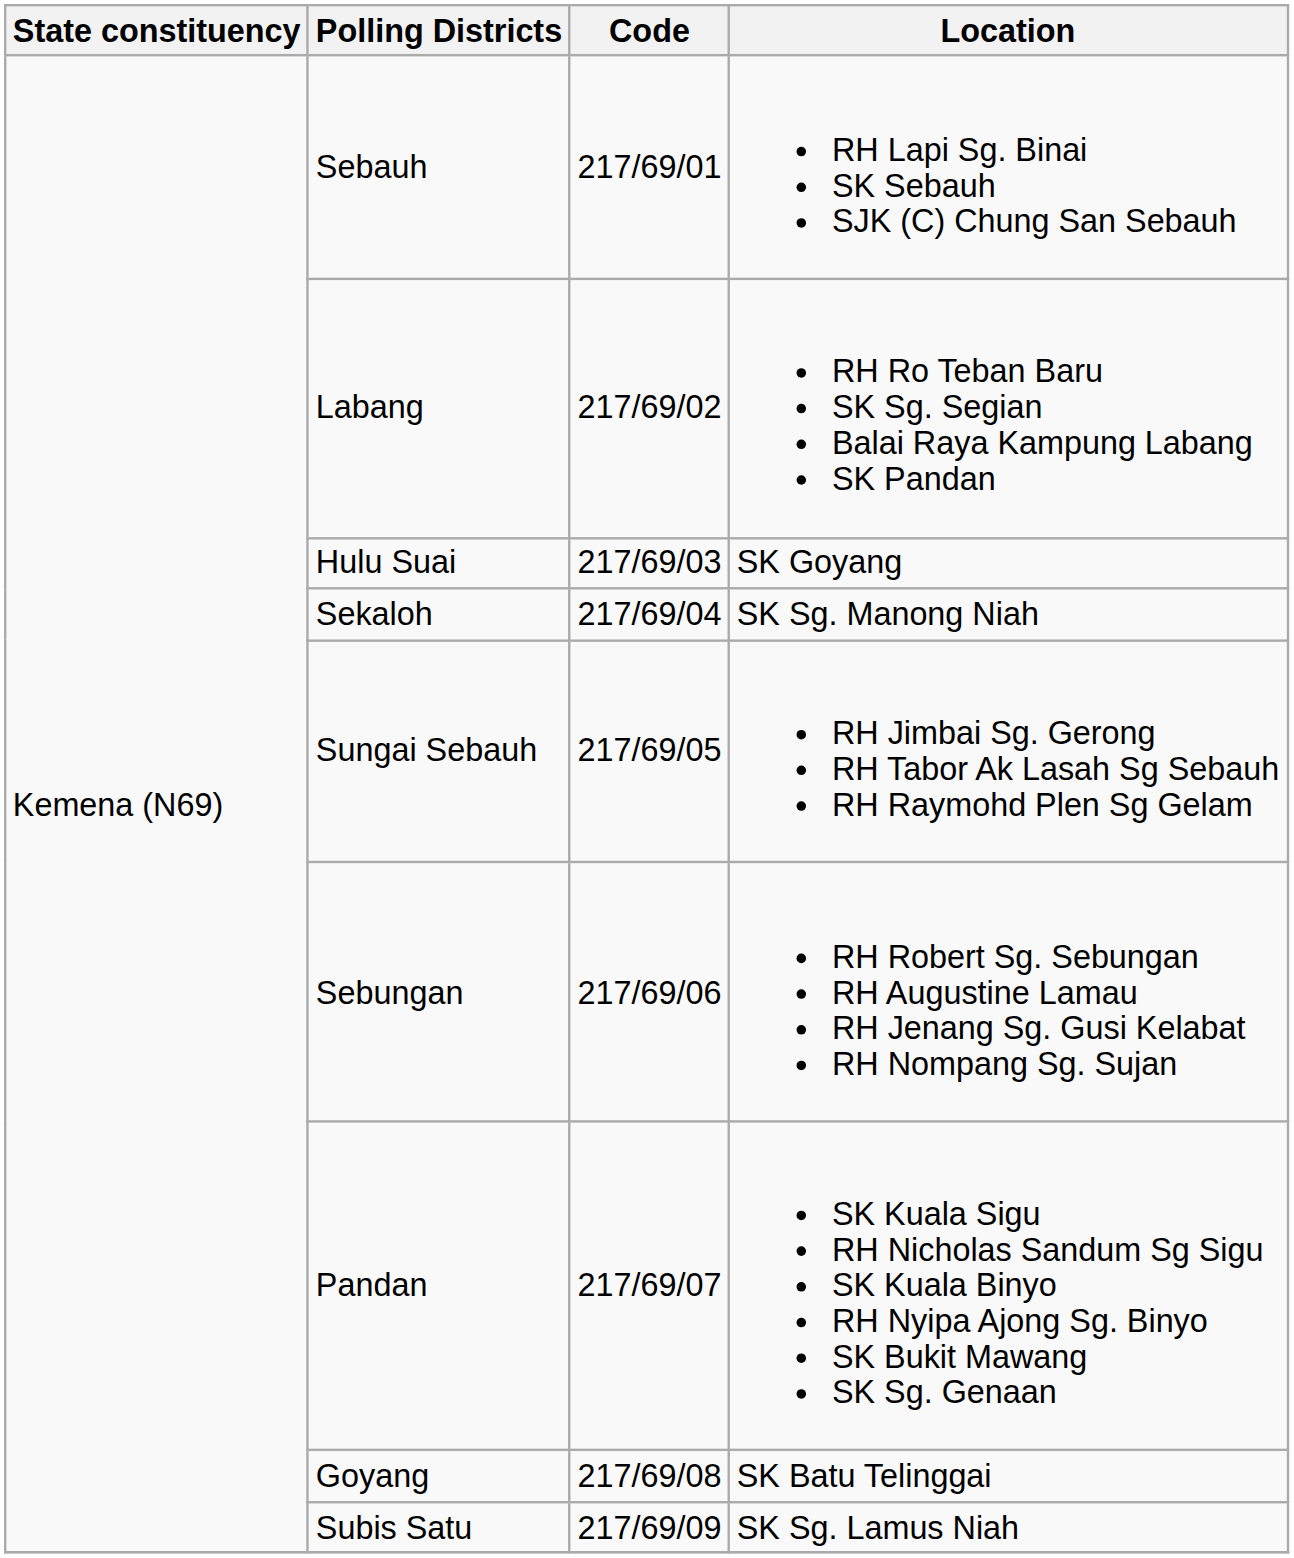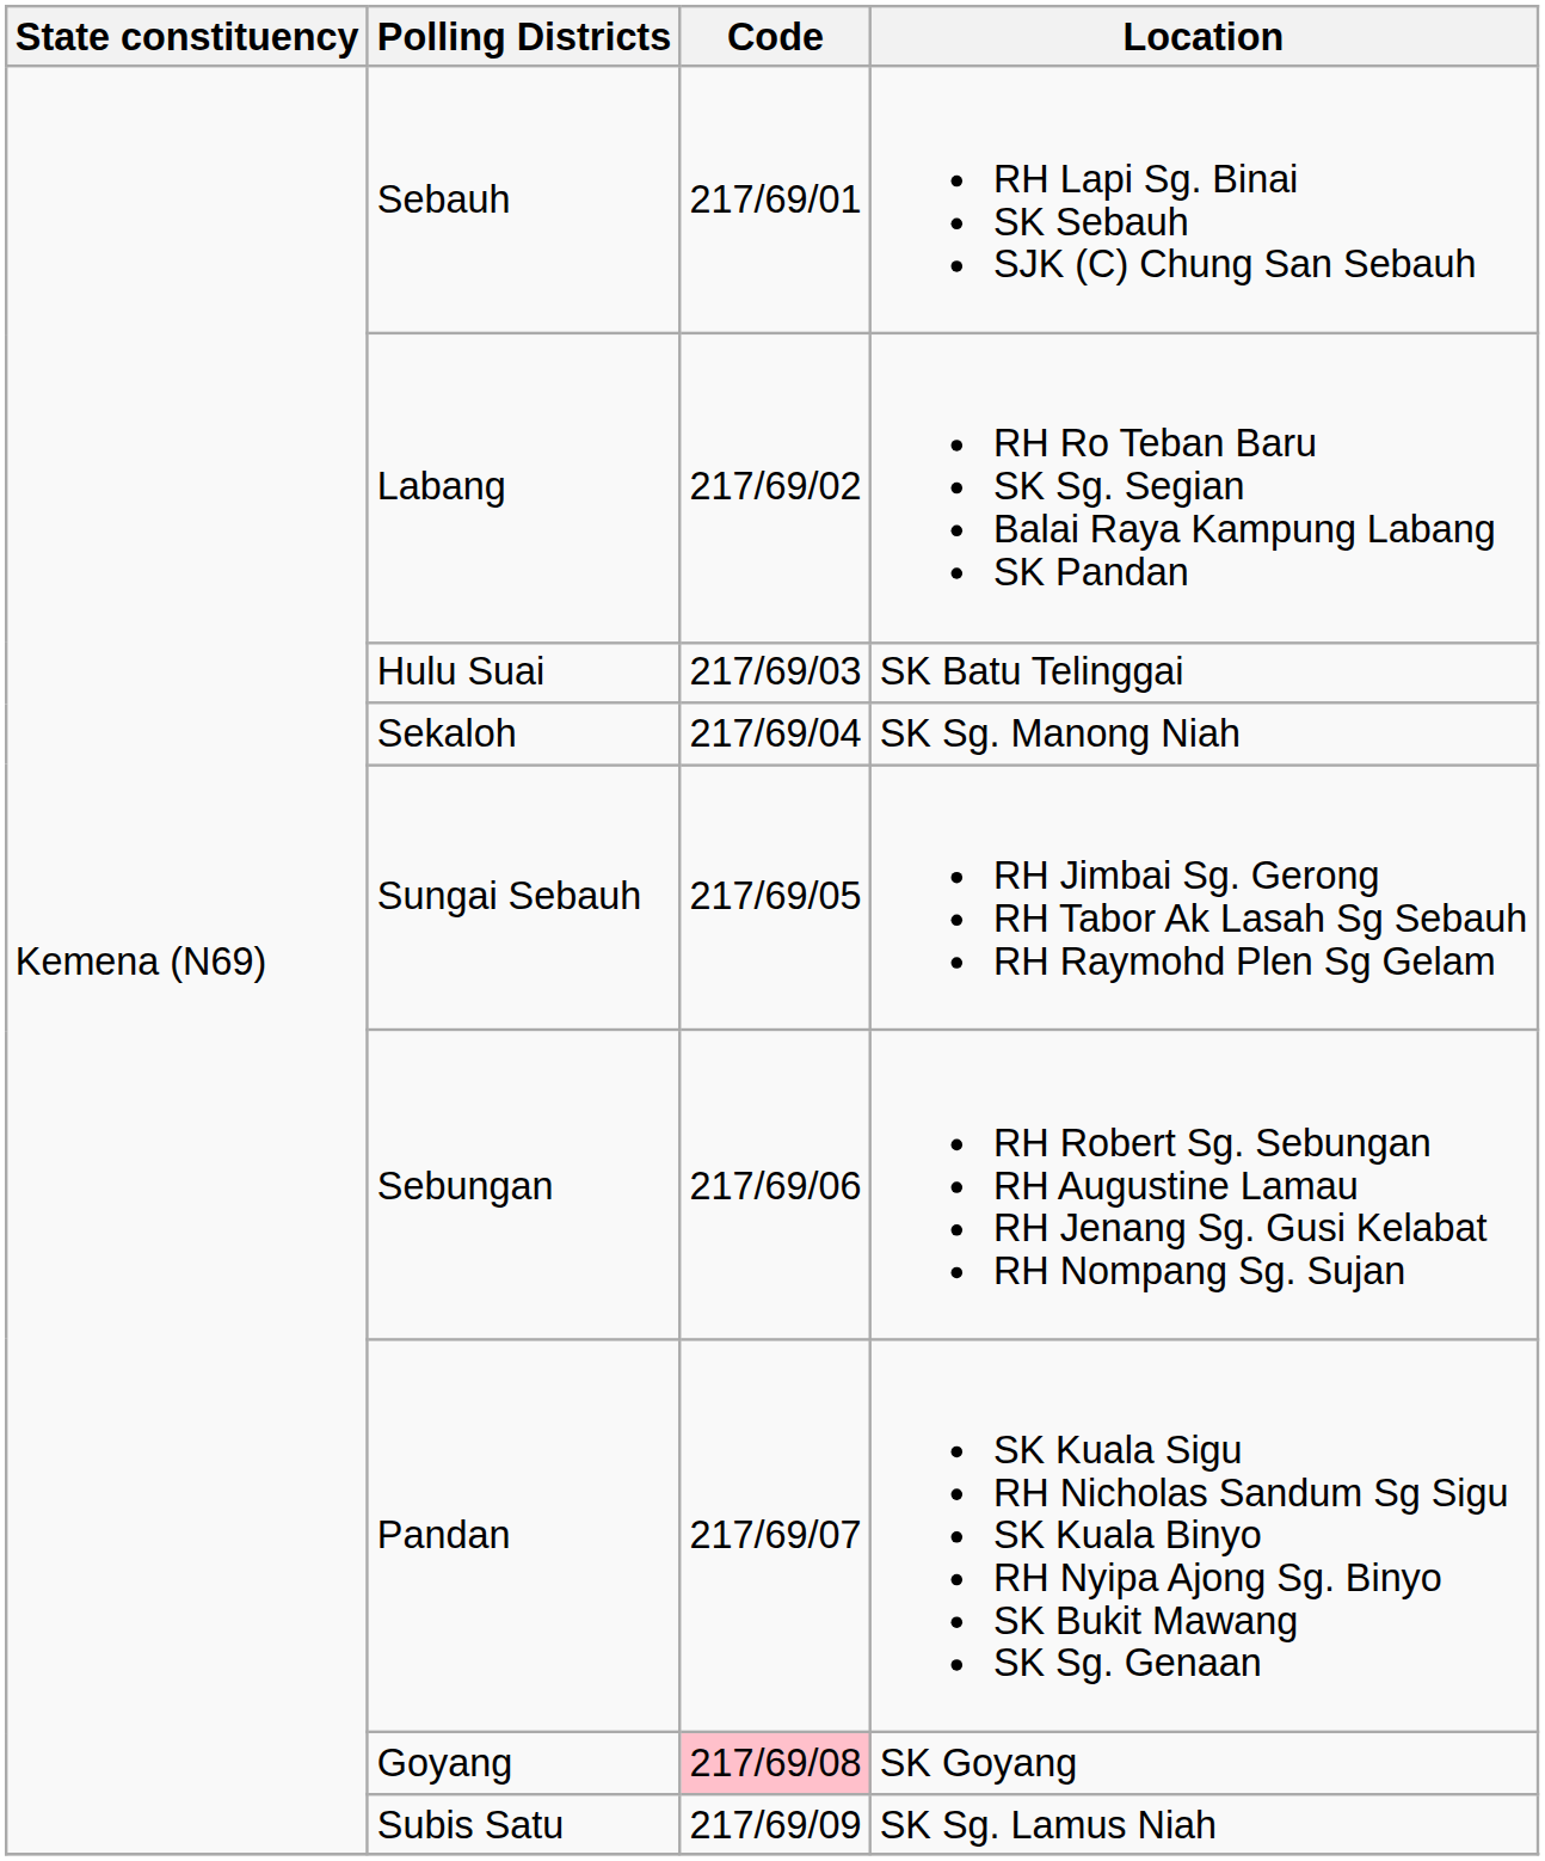Hulu Suai | Location: SK Goyang -> SK Batu Telinggai
Goyang | Code: no background -> pink background
Goyang | Location: SK Batu Telinggai -> SK Goyang
